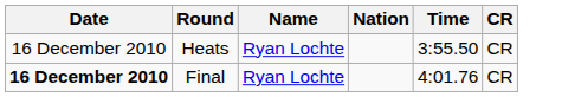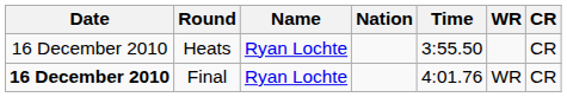+ column: WR | WR
